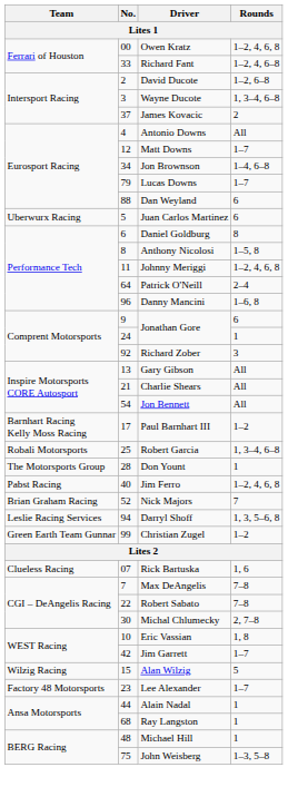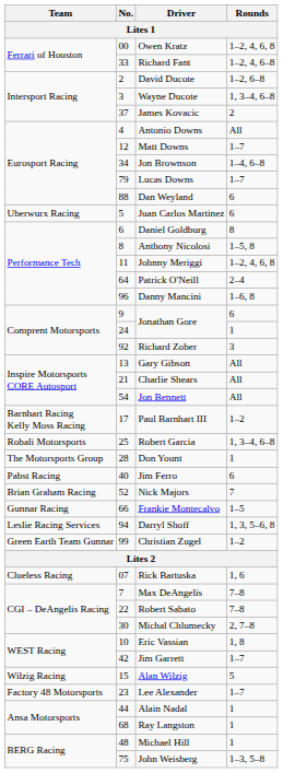Jim Ferro | Rounds: 1–2, 4, 6, 8 -> 6
+ row: Gunnar Racing | 66 | Frankie Montecalvo | 1–5
